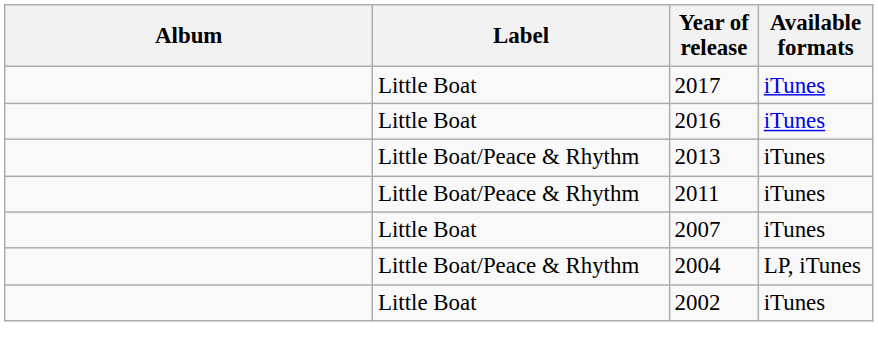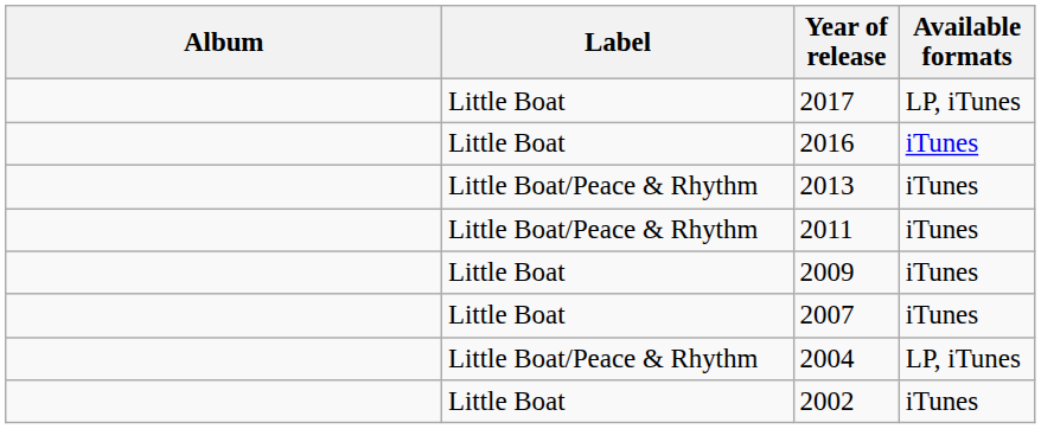2017 | Available formats: iTunes -> LP, iTunes
+ row: Little Boat | 2009 | iTunes
